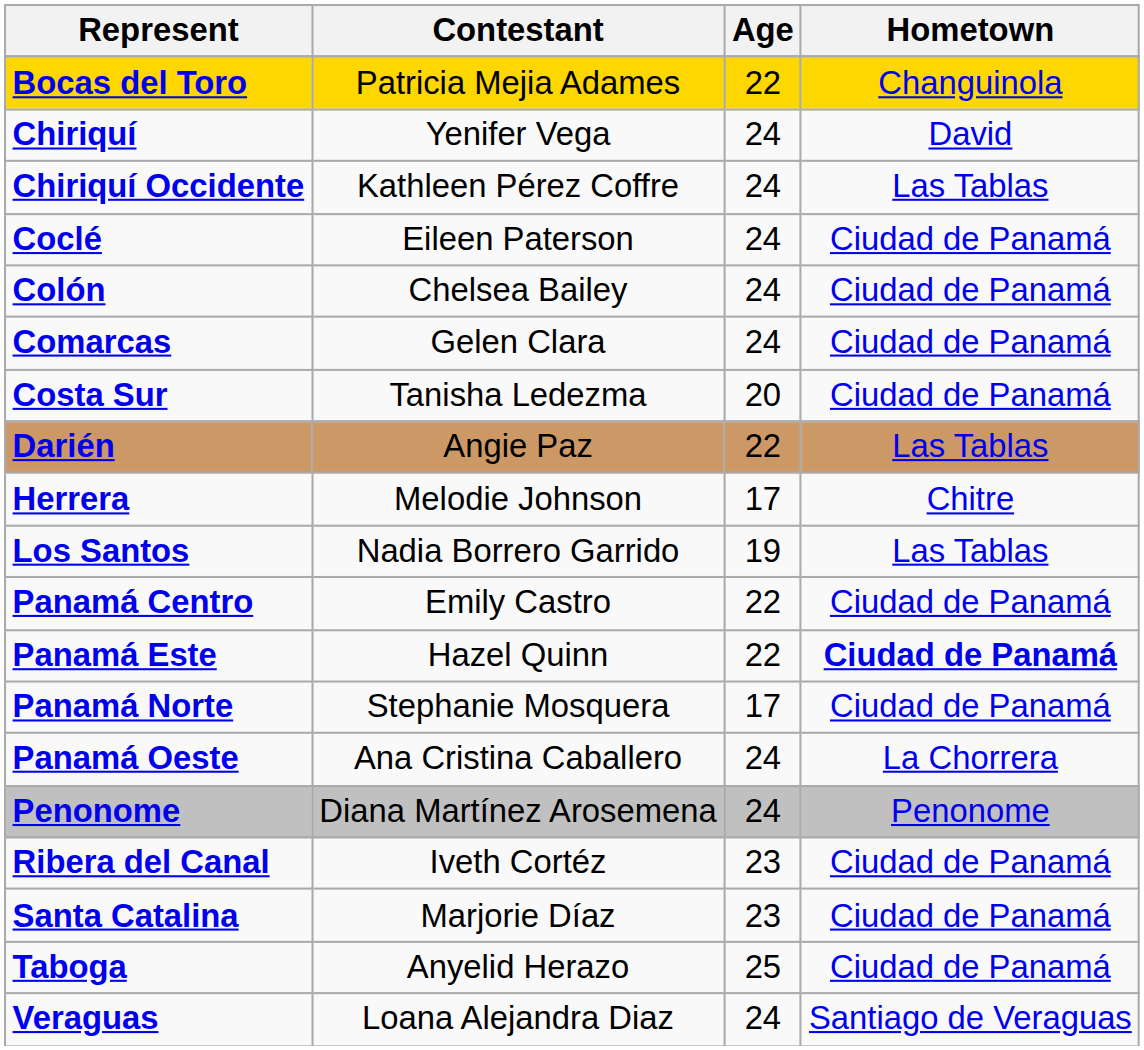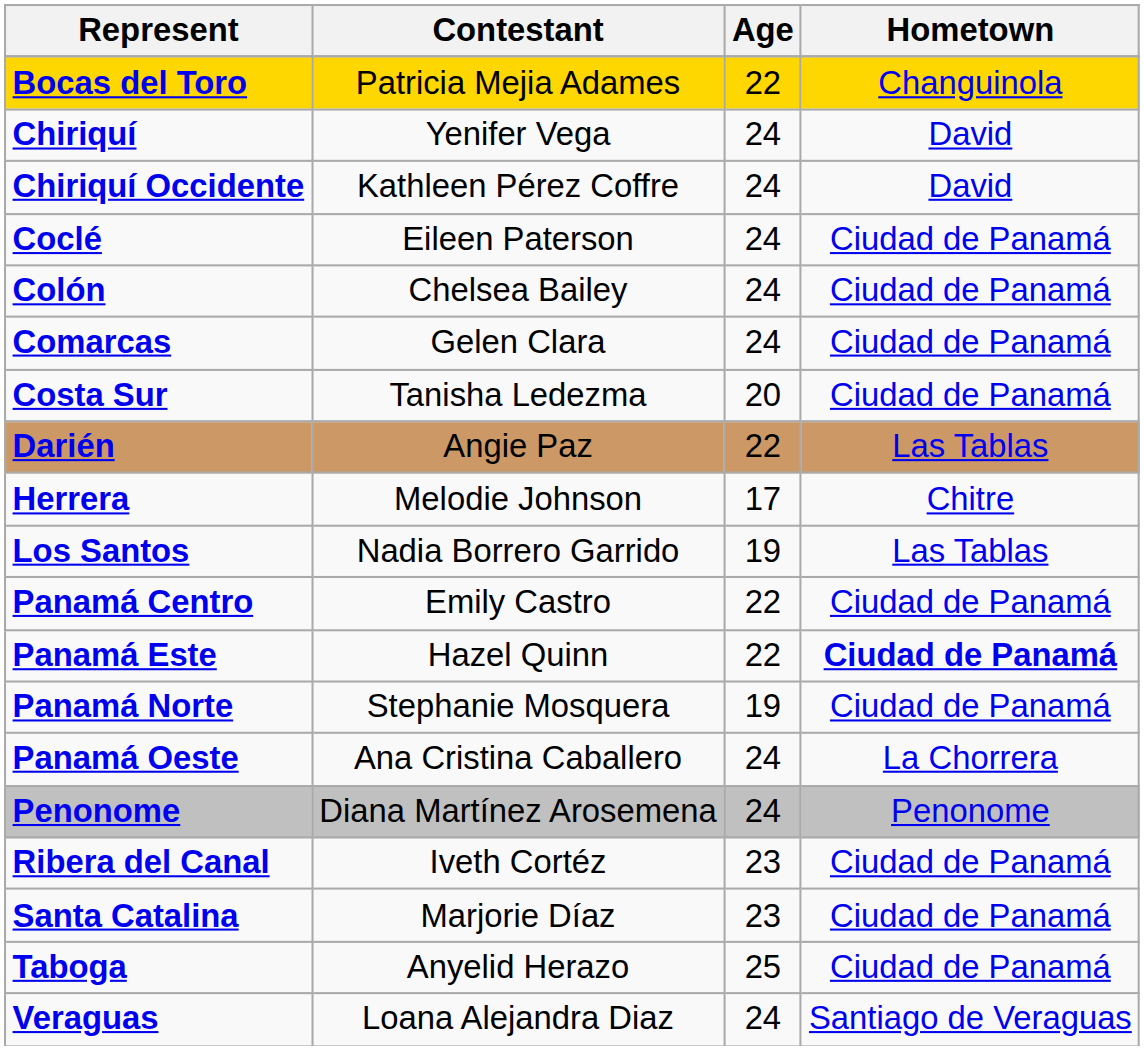Chiriquí Occidente | Hometown: Las Tablas -> David
Panamá Norte | Age: 17 -> 19
